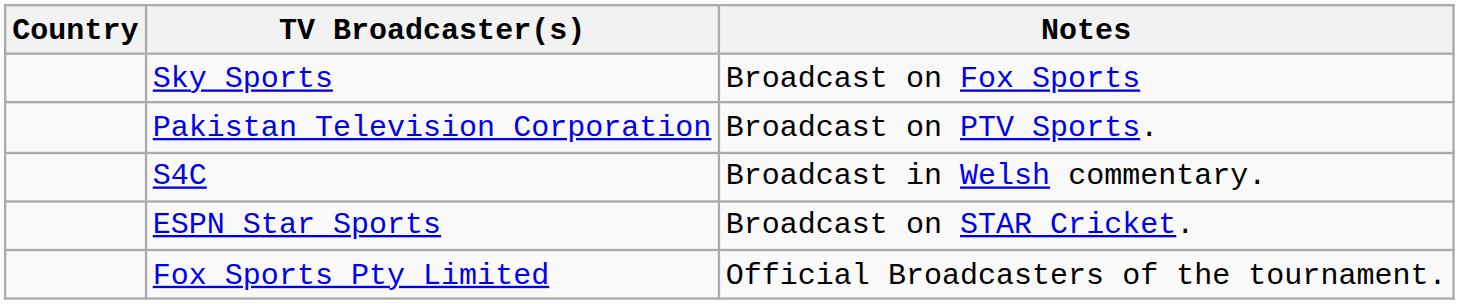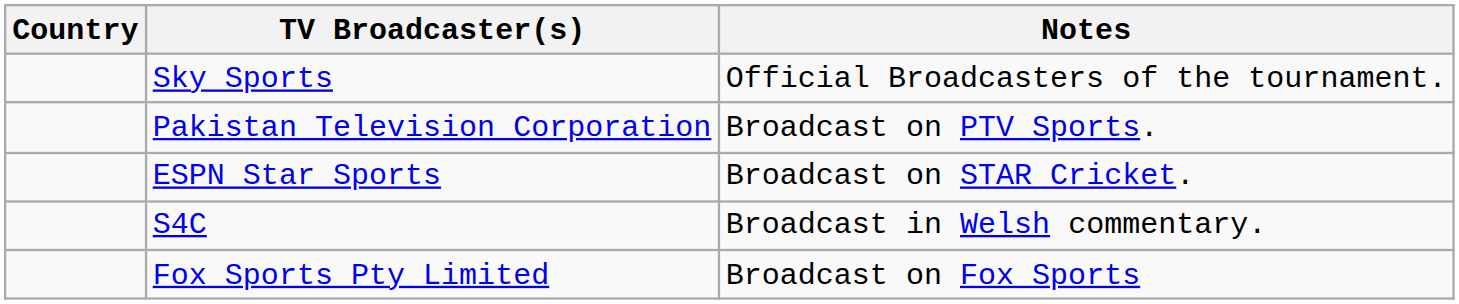Sky Sports | Notes: Broadcast on Fox Sports -> Official Broadcasters of the tournament.
rows swapped: ESPN Star Sports <-> S4C
Fox Sports Pty Limited | Notes: Official Broadcasters of the tournament. -> Broadcast on Fox Sports
